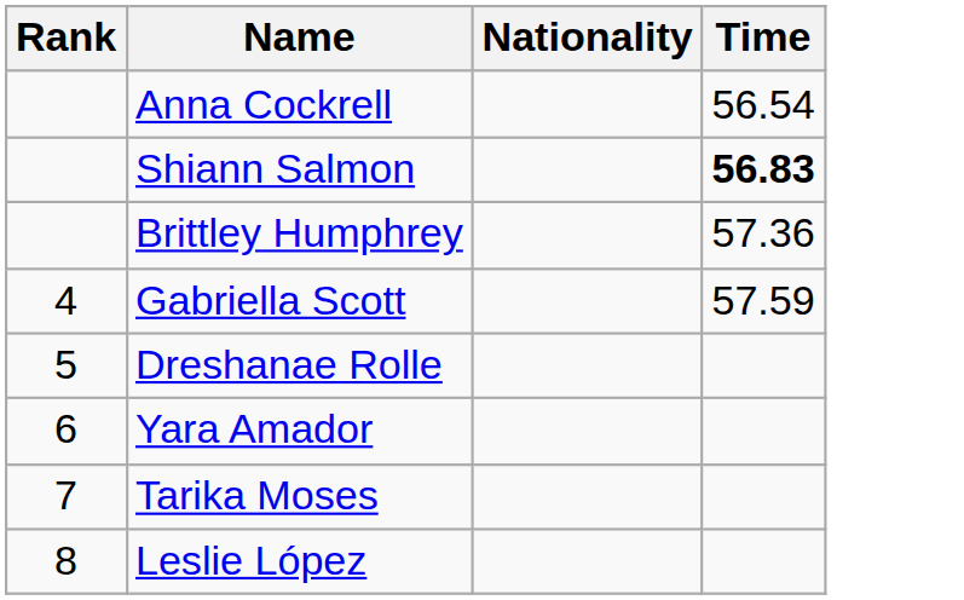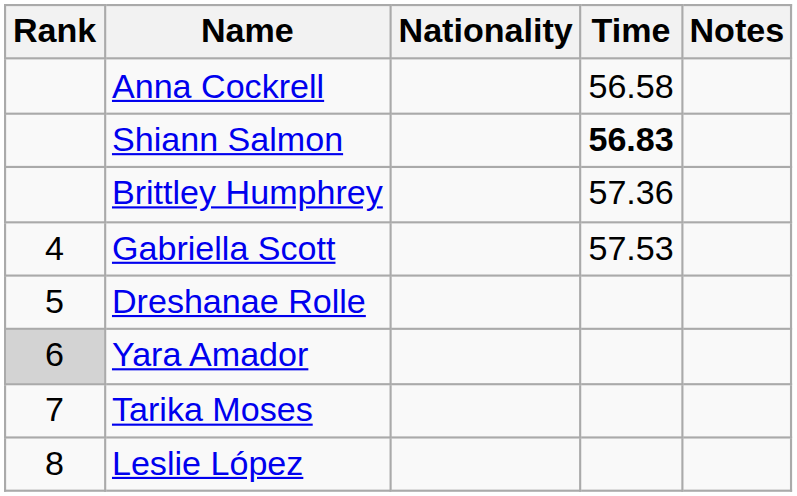+ column: Notes
Anna Cockrell | Time: 56.54 -> 56.58
Gabriella Scott | Time: 57.59 -> 57.53
Yara Amador | Rank: no background -> lightgrey background
